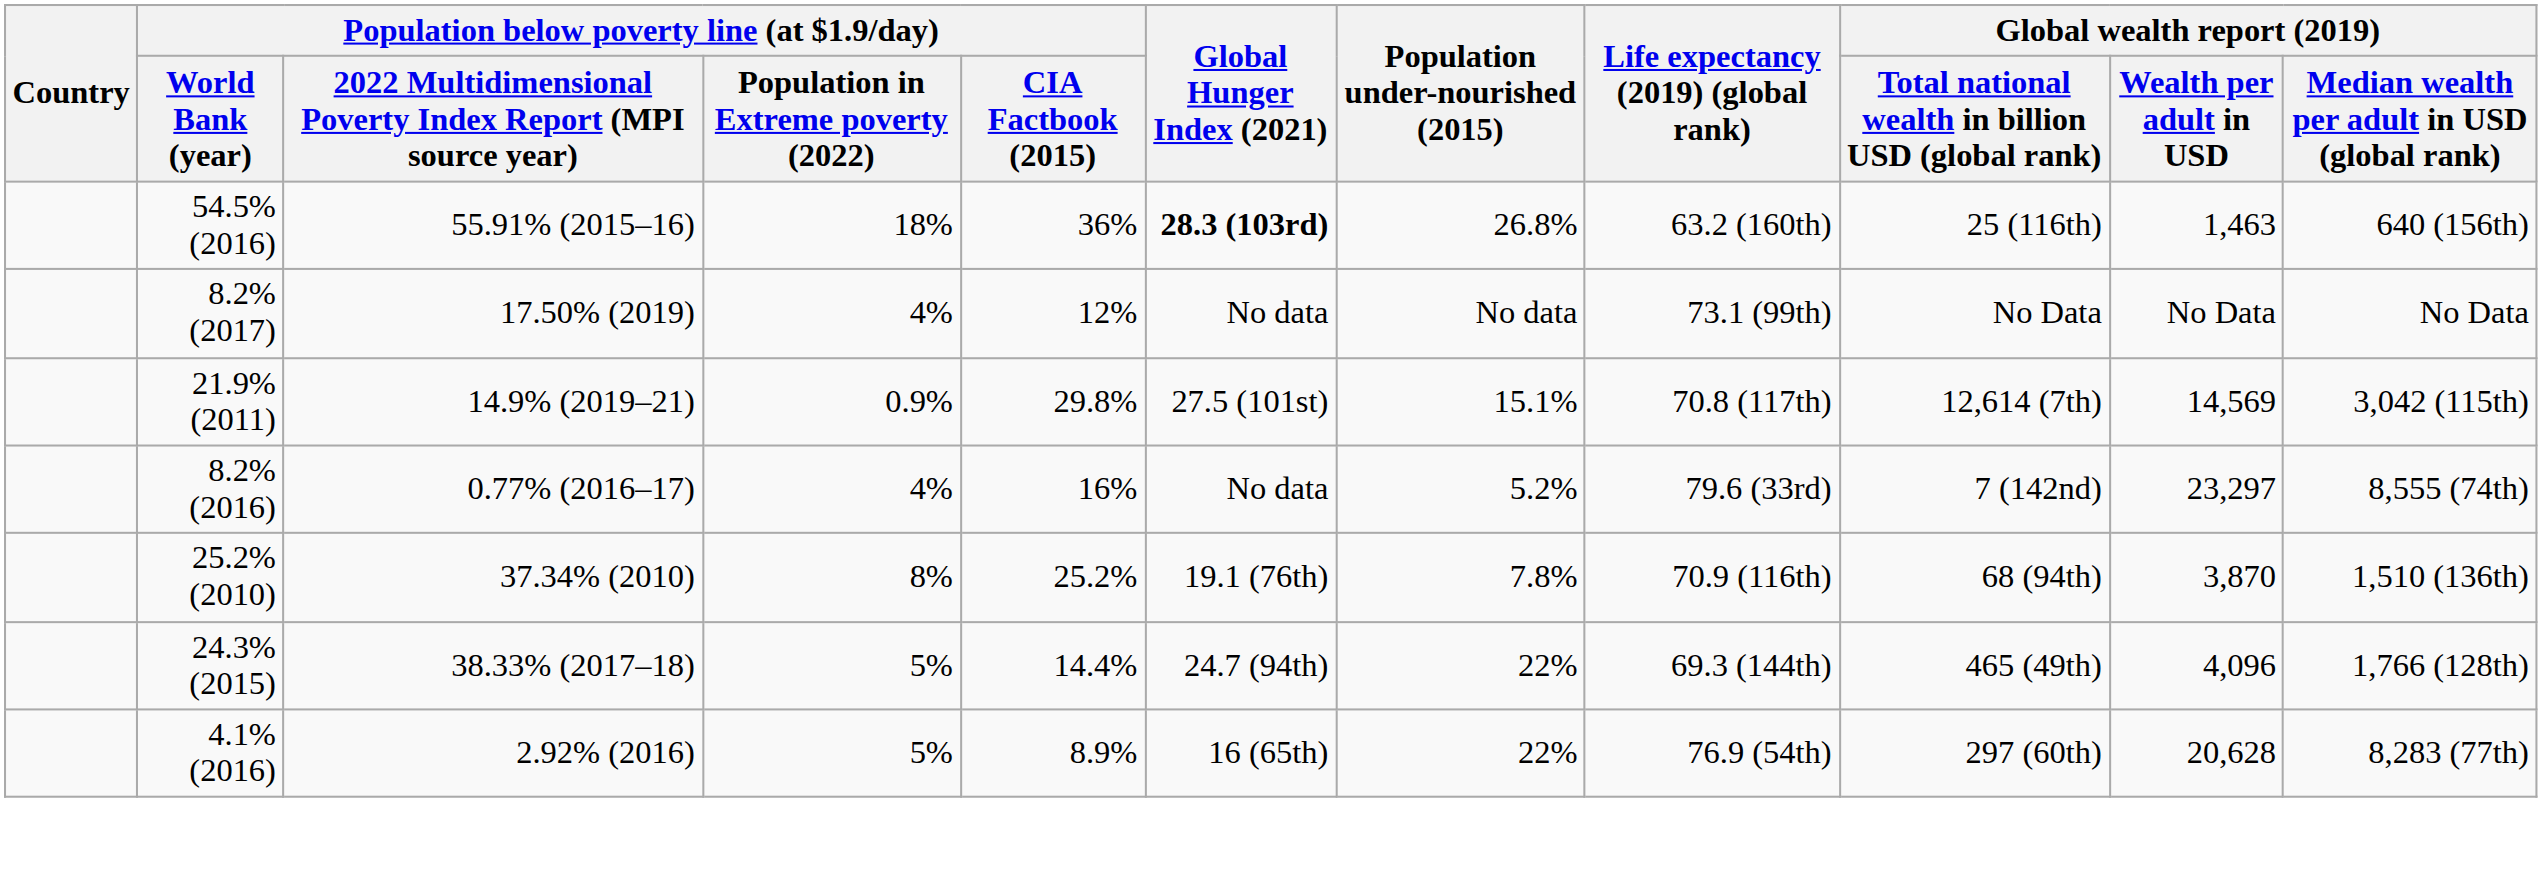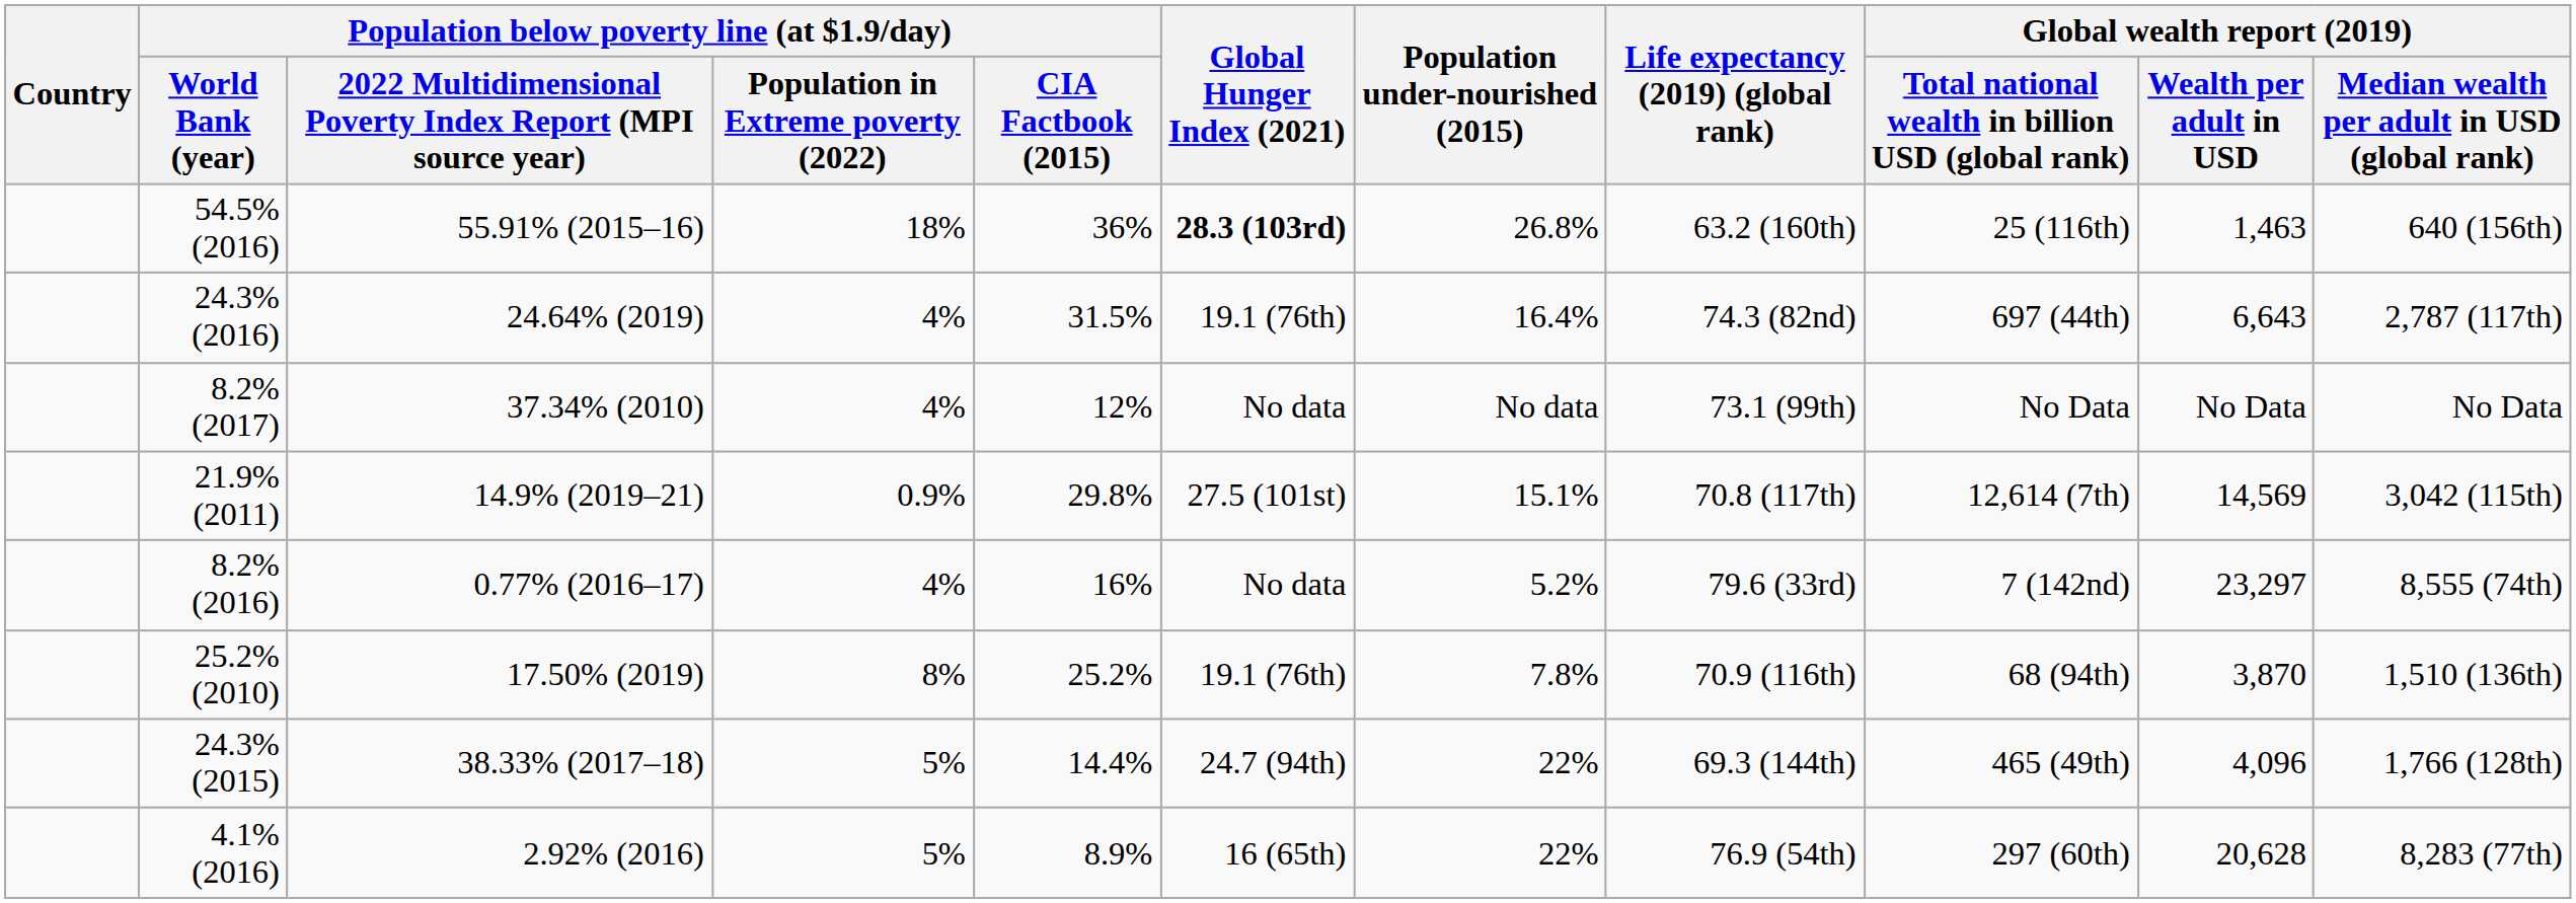+ row: 24.3% (2016) | 24.64% (2019) | 4% | 31.5% | 19.1 (76th) | 16.4% | 74.3 (82nd) | 697 (44th) | 6,643 | 2,787 (117th)
8.2% (2017) | column 3: 17.50% (2019) -> 37.34% (2010)
25.2% (2010) | column 3: 37.34% (2010) -> 17.50% (2019)
